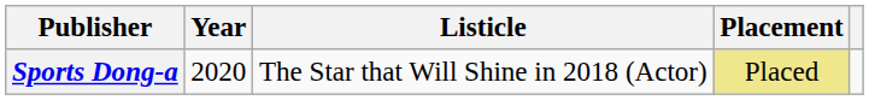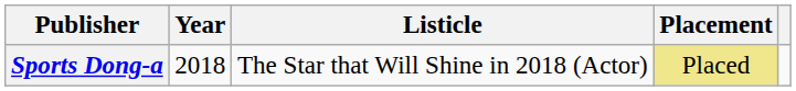Sports Dong-a | Year: 2020 -> 2018
